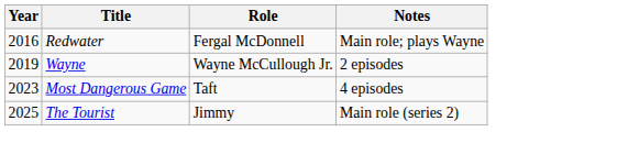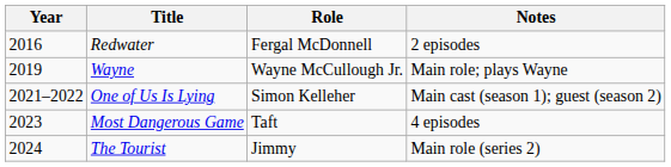Redwater | Notes: Main role; plays Wayne -> 2 episodes
Wayne | Notes: 2 episodes -> Main role; plays Wayne
+ row: 2021–2022 | One of Us Is Lying | Simon Kelleher | Main cast (season 1); guest (season 2)
The Tourist | Year: 2025 -> 2024
